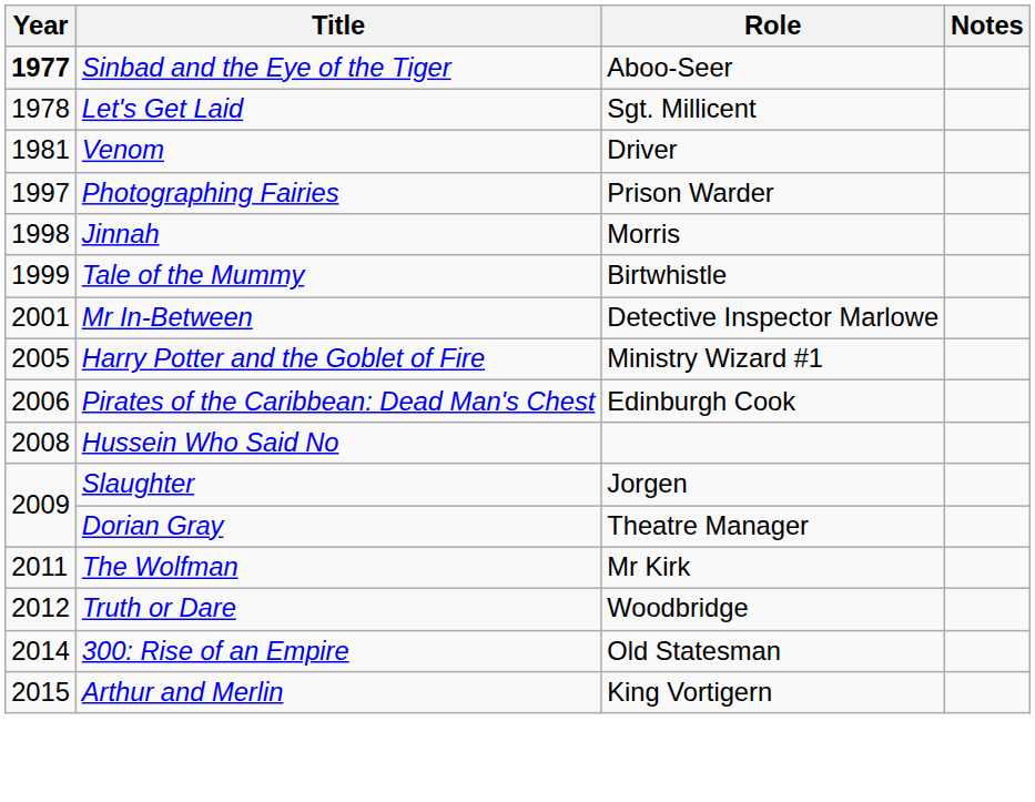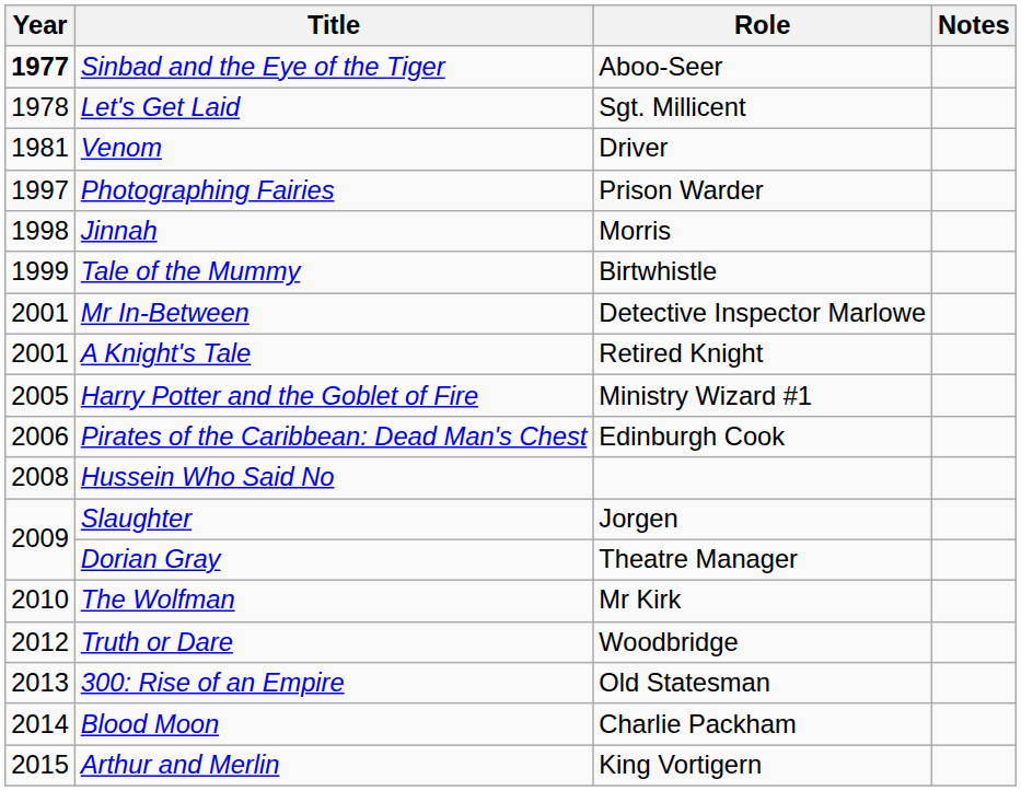+ row: 2001 | A Knight's Tale | Retired Knight
The Wolfman | Year: 2011 -> 2010
300: Rise of an Empire | Year: 2014 -> 2013
+ row: 2014 | Blood Moon | Charlie Packham
